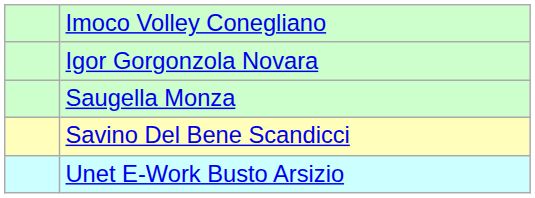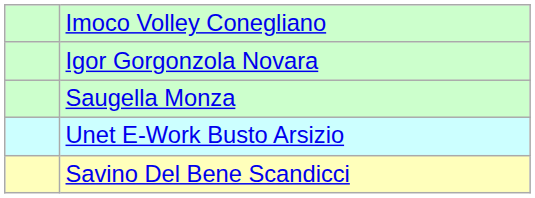rows swapped: Unet E-Work Busto Arsizio <-> Savino Del Bene Scandicci
